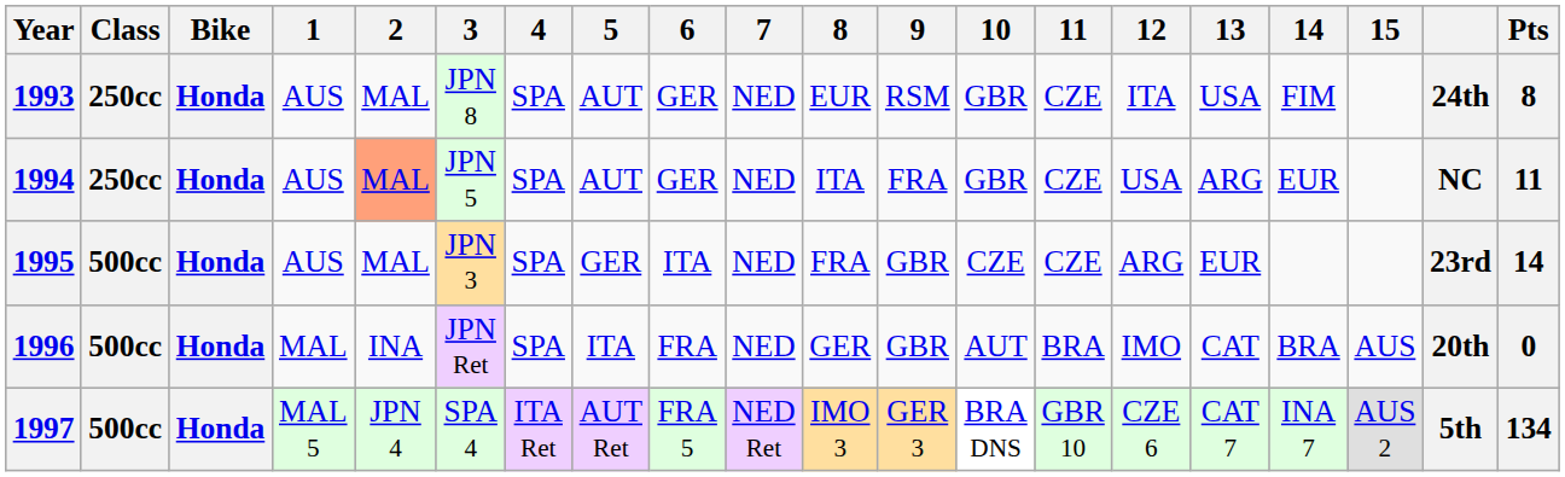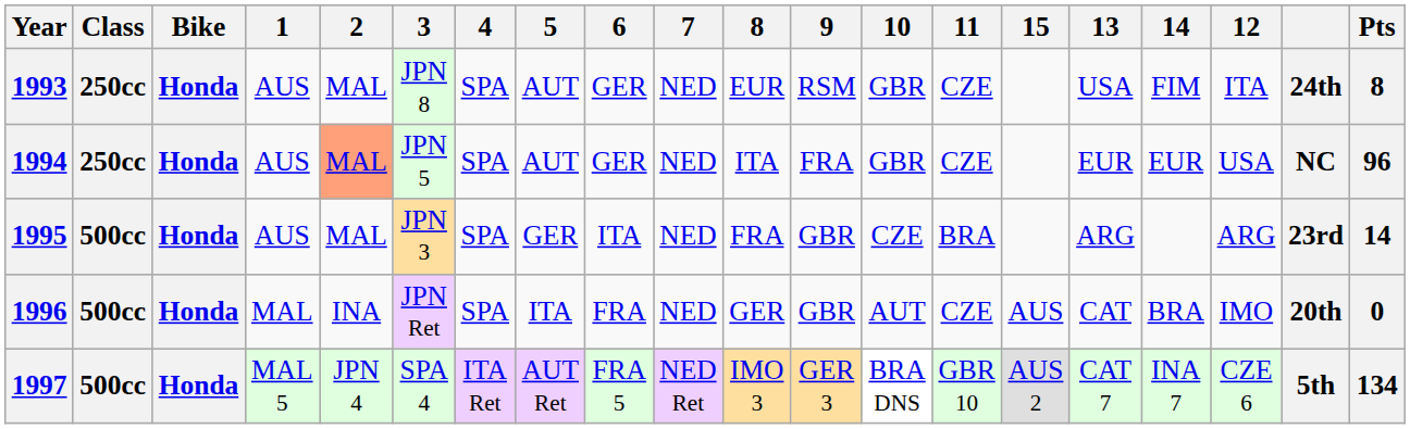columns swapped: 12 <-> 15
1994 | 13: ARG -> EUR
1994 | Pts: 11 -> 96
1995 | 11: CZE -> BRA
1995 | 13: EUR -> ARG
1996 | 11: BRA -> CZE
